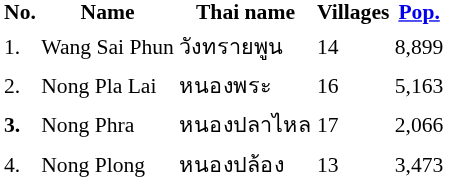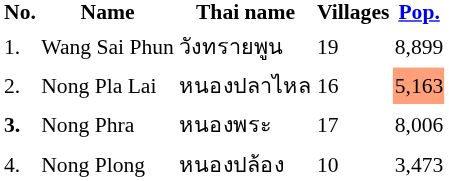Wang Sai Phun | Villages: 14 -> 19
Nong Pla Lai | Thai name: หนองพระ -> หนองปลาไหล
Nong Pla Lai | Pop.: no background -> lightsalmon background
Nong Phra | Thai name: หนองปลาไหล -> หนองพระ
Nong Phra | Pop.: 2,066 -> 8,006
Nong Plong | Villages: 13 -> 10
